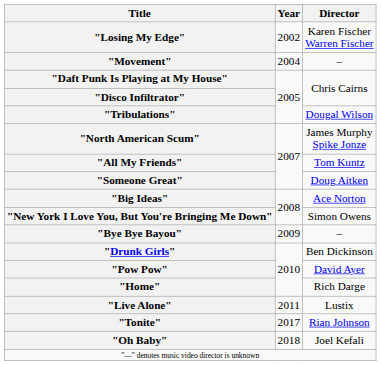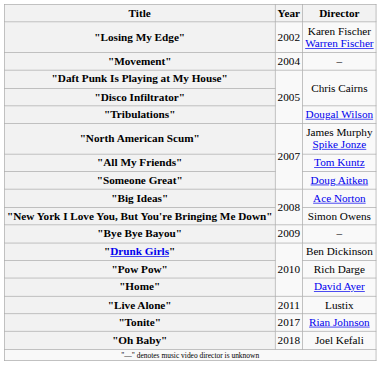"Pow Pow" | Director: David Ayer -> Rich Darge
"Home" | Director: Rich Darge -> David Ayer
